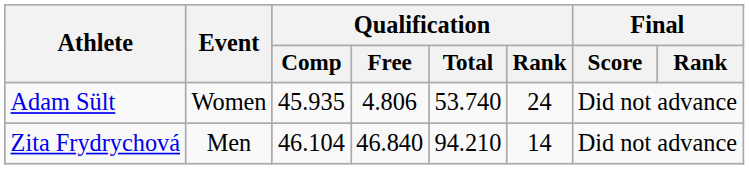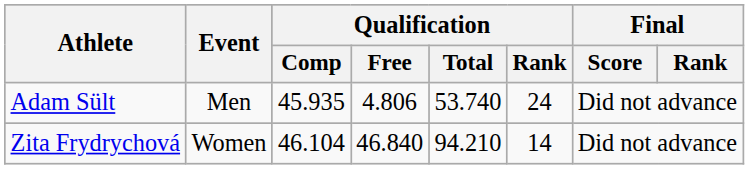Adam Sült | Event: Women -> Men
Zita Frydrychová | Event: Men -> Women
